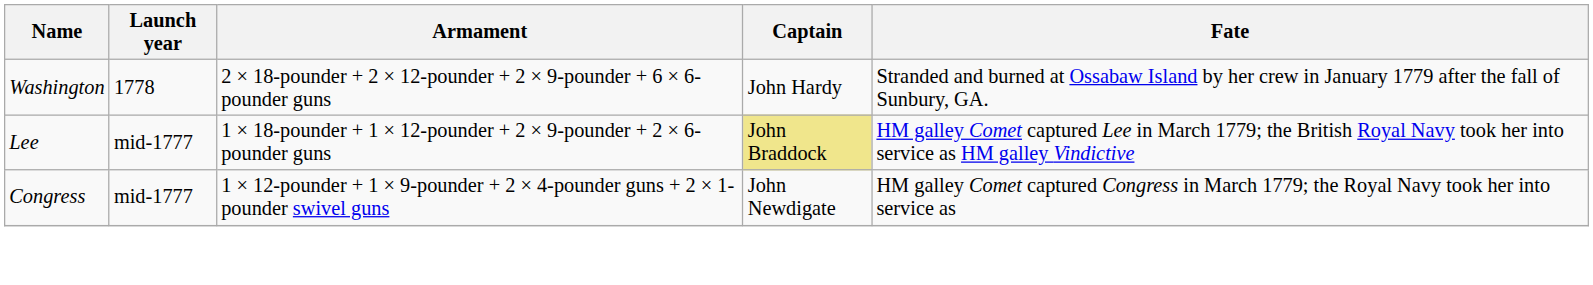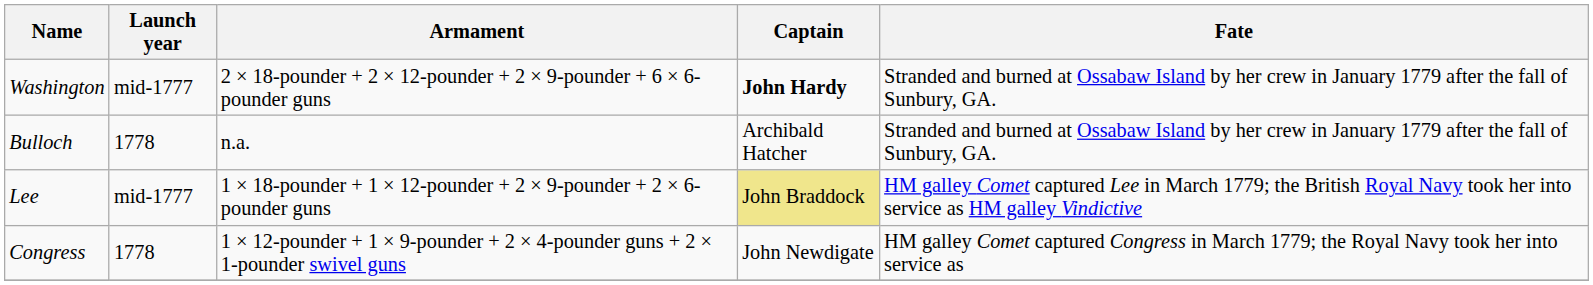Washington | Launch year: 1778 -> mid-1777
Washington | Captain: normal -> bold
+ row: Bulloch | 1778 | n.a. | Archibald Hatcher | Stranded and burned at Ossabaw Island by her crew in January 1779 after the fall of Sunbury, GA.
Congress | Launch year: mid-1777 -> 1778
